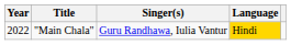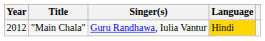"Main Chala" | Year: 2022 -> 2012
